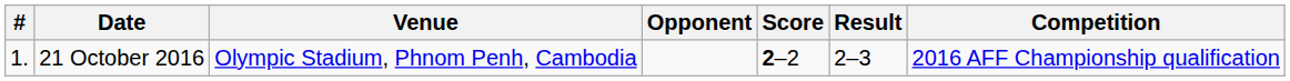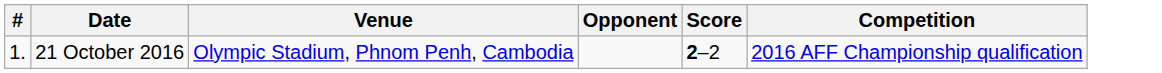- column: Result | 2–3
